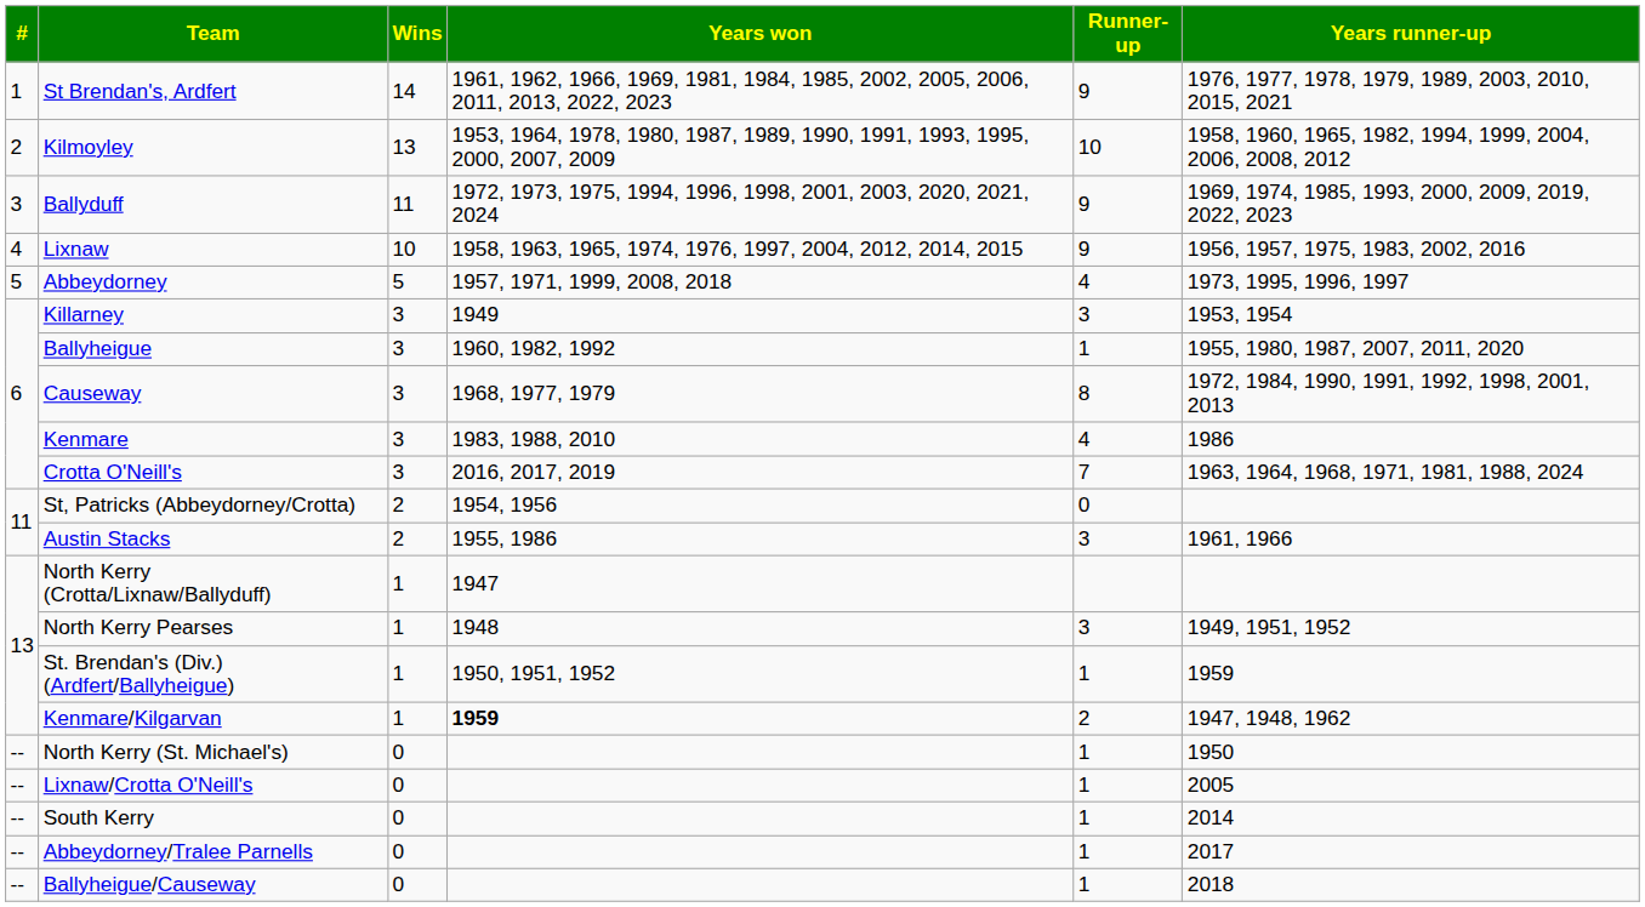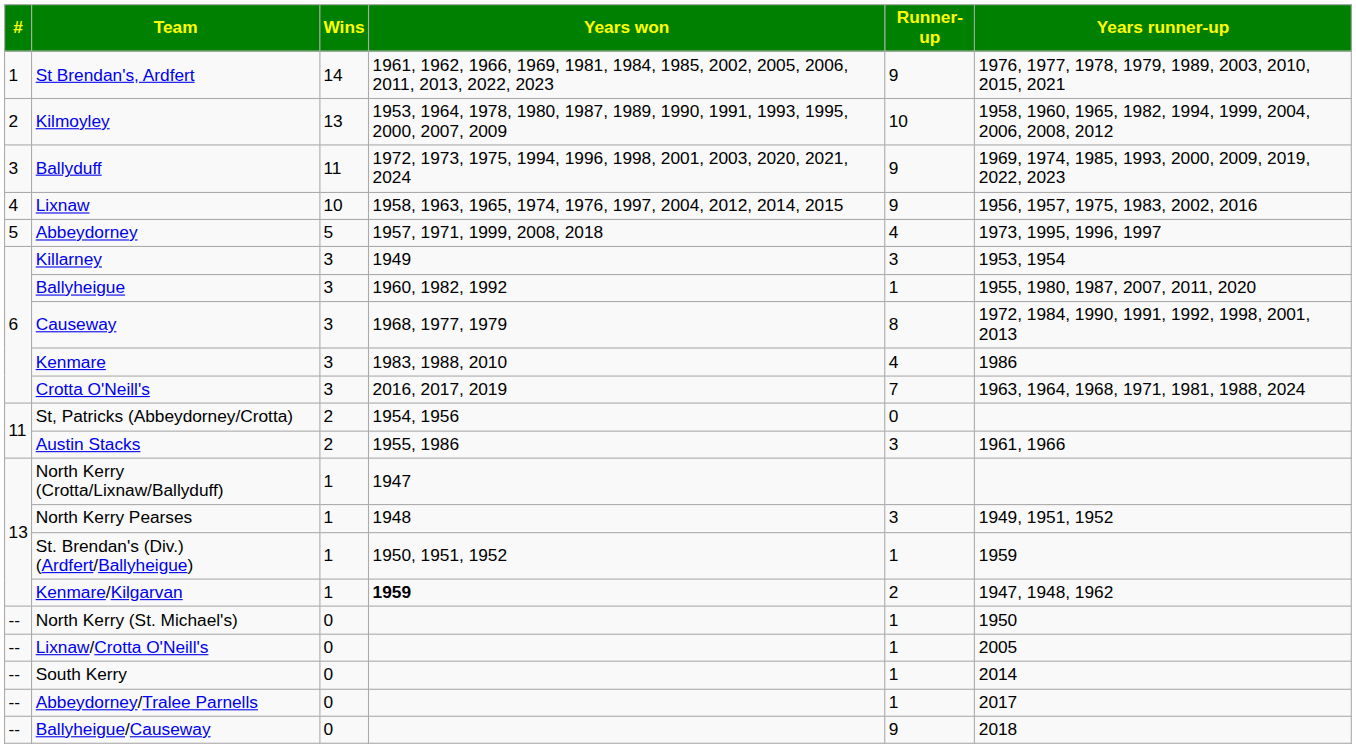Ballyheigue/Causeway | Runner-up: 1 -> 9
